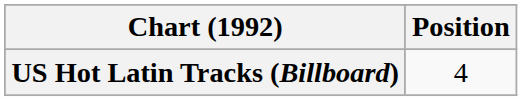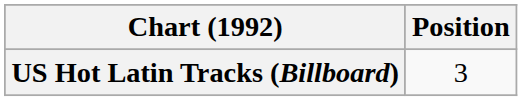US Hot Latin Tracks (Billboard) | Position: 4 -> 3
